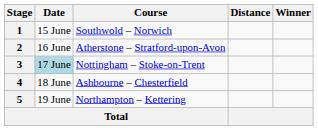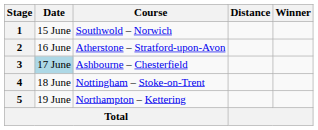3 | Course: Nottingham – Stoke-on-Trent -> Ashbourne – Chesterfield
4 | Course: Ashbourne – Chesterfield -> Nottingham – Stoke-on-Trent
